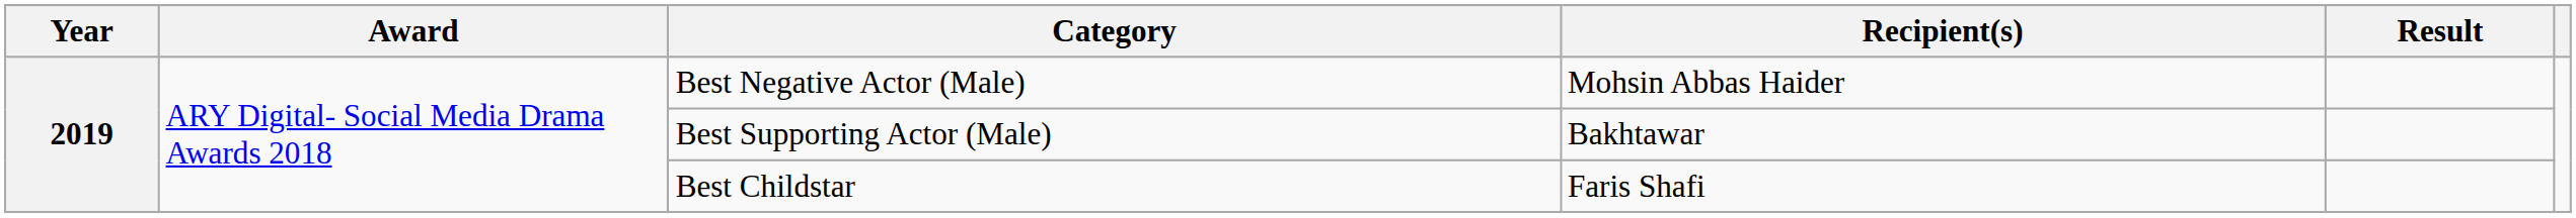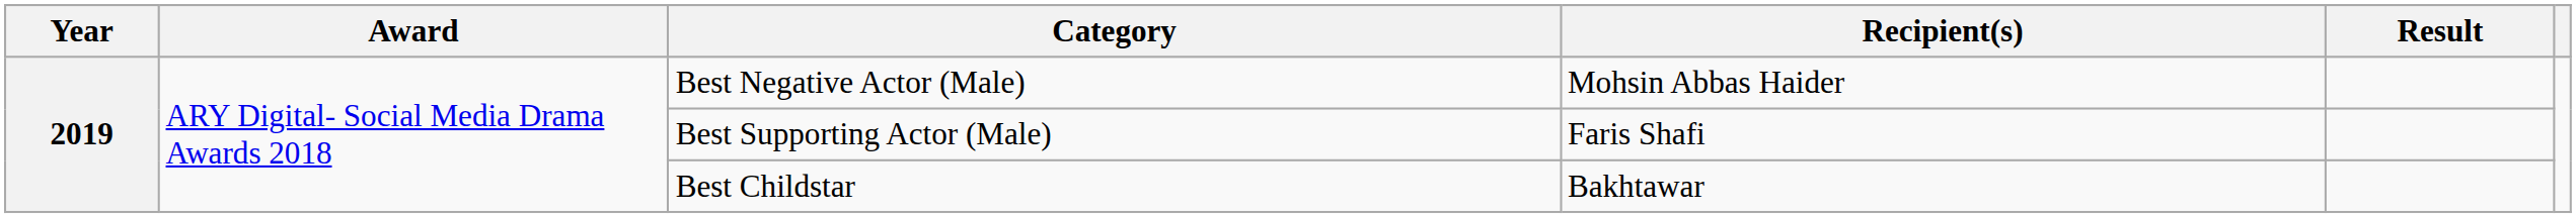Best Supporting Actor (Male) | Recipient(s): Bakhtawar -> Faris Shafi
Best Childstar | Recipient(s): Faris Shafi -> Bakhtawar
